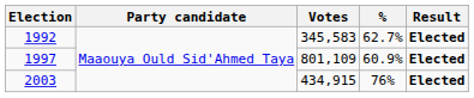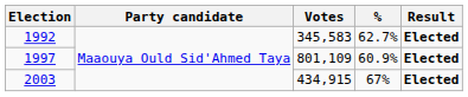2003 | %: 76% -> 67%
